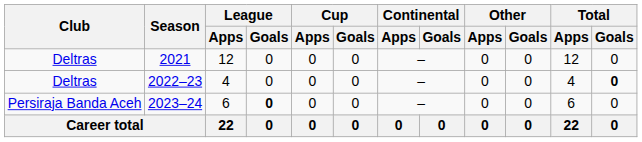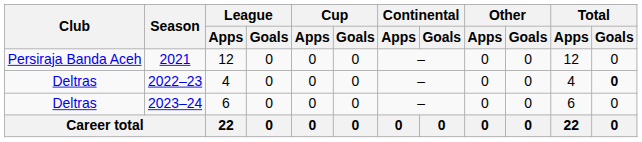2021 | Club: Deltras -> Persiraja Banda Aceh
2023–24 | Club: Persiraja Banda Aceh -> Deltras
2023–24 | League / Goals: bold -> normal
